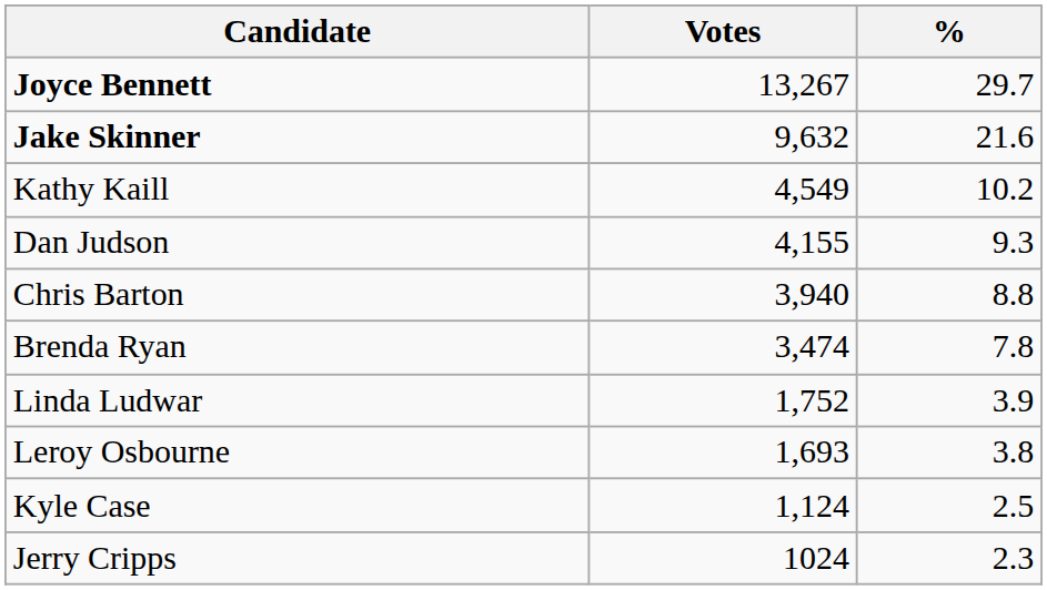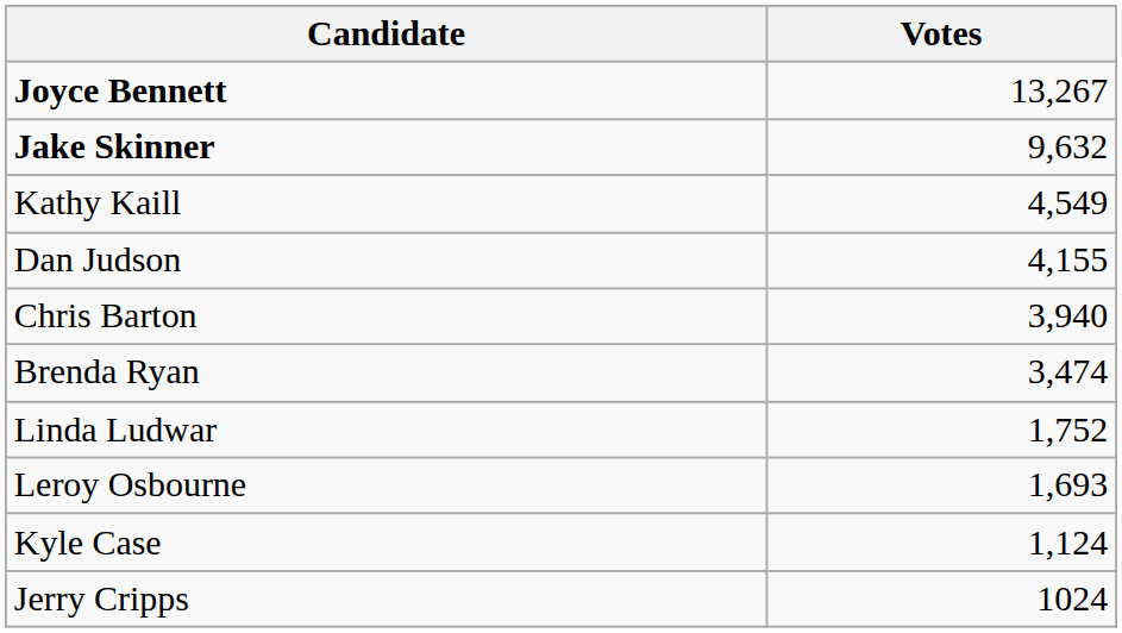- column: % | 29.7 | 21.6 | 10.2 | 9.3 | 8.8 | 7.8 | 3.9 | 3.8 | 2.5 | 2.3
